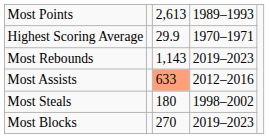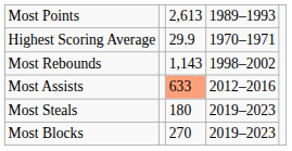Most Rebounds | column 4: 2019–2023 -> 1998–2002
Most Steals | column 4: 1998–2002 -> 2019–2023
